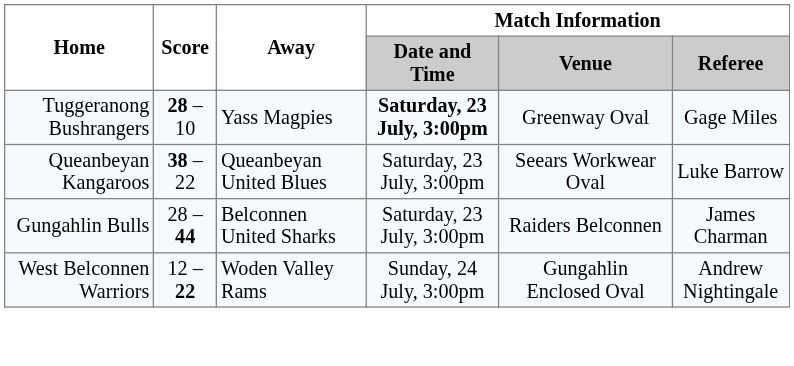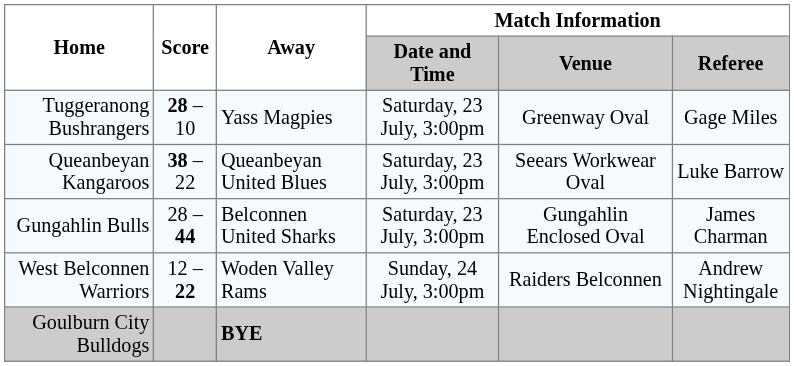Tuggeranong Bushrangers | Match Information / Date and Time: bold -> normal
Gungahlin Bulls | Match Information / Venue: Raiders Belconnen -> Gungahlin Enclosed Oval
West Belconnen Warriors | Match Information / Venue: Gungahlin Enclosed Oval -> Raiders Belconnen
+ row: Goulburn City Bulldogs | BYE
